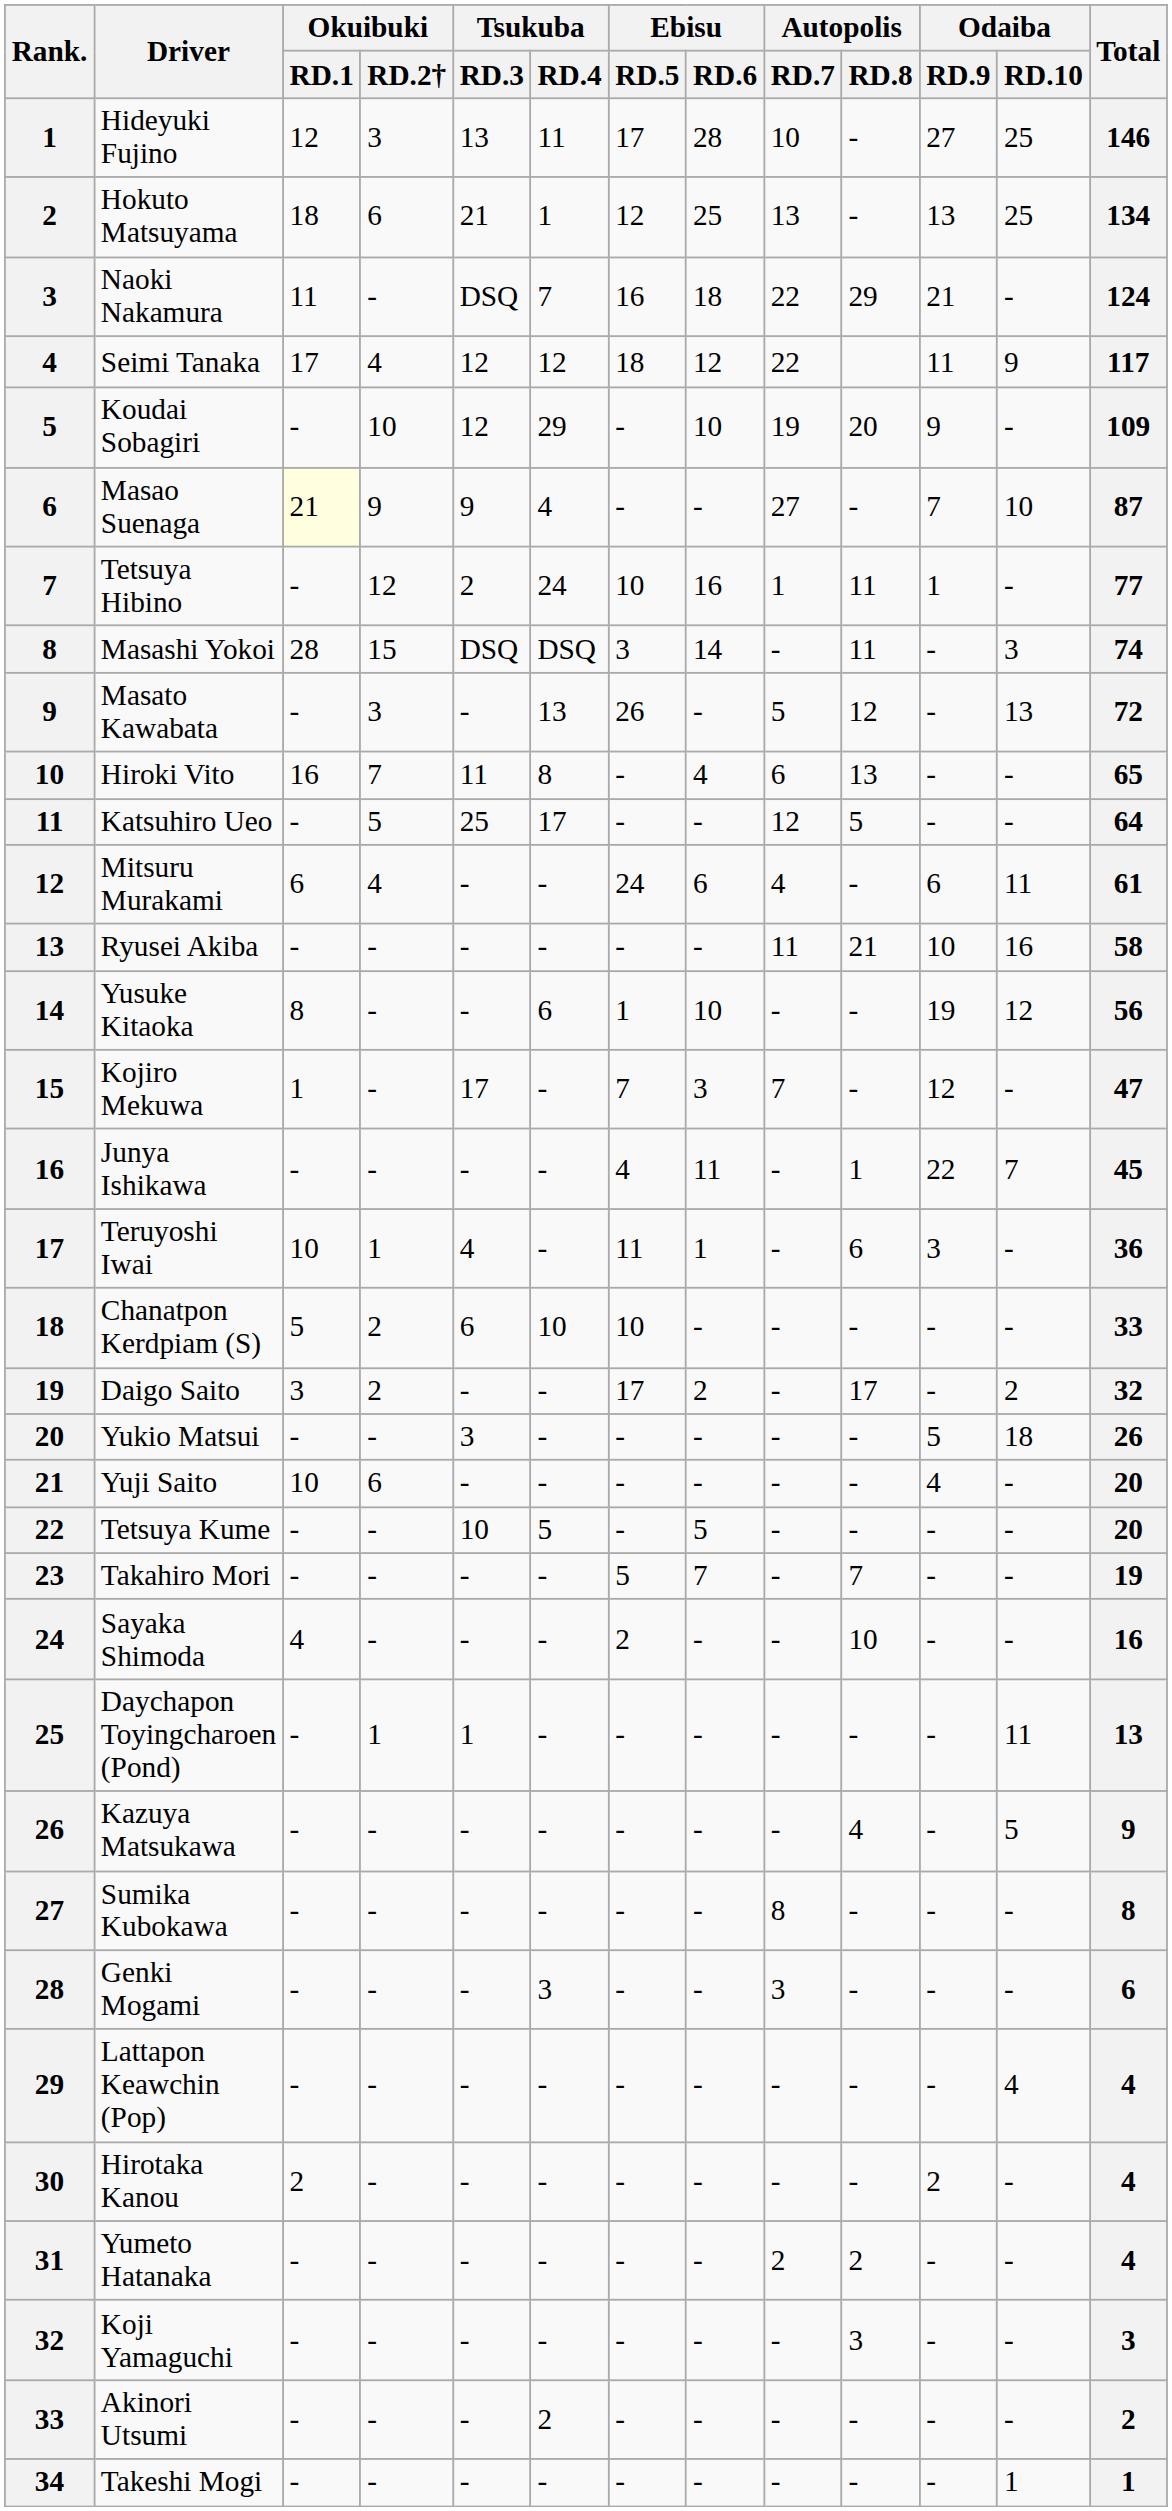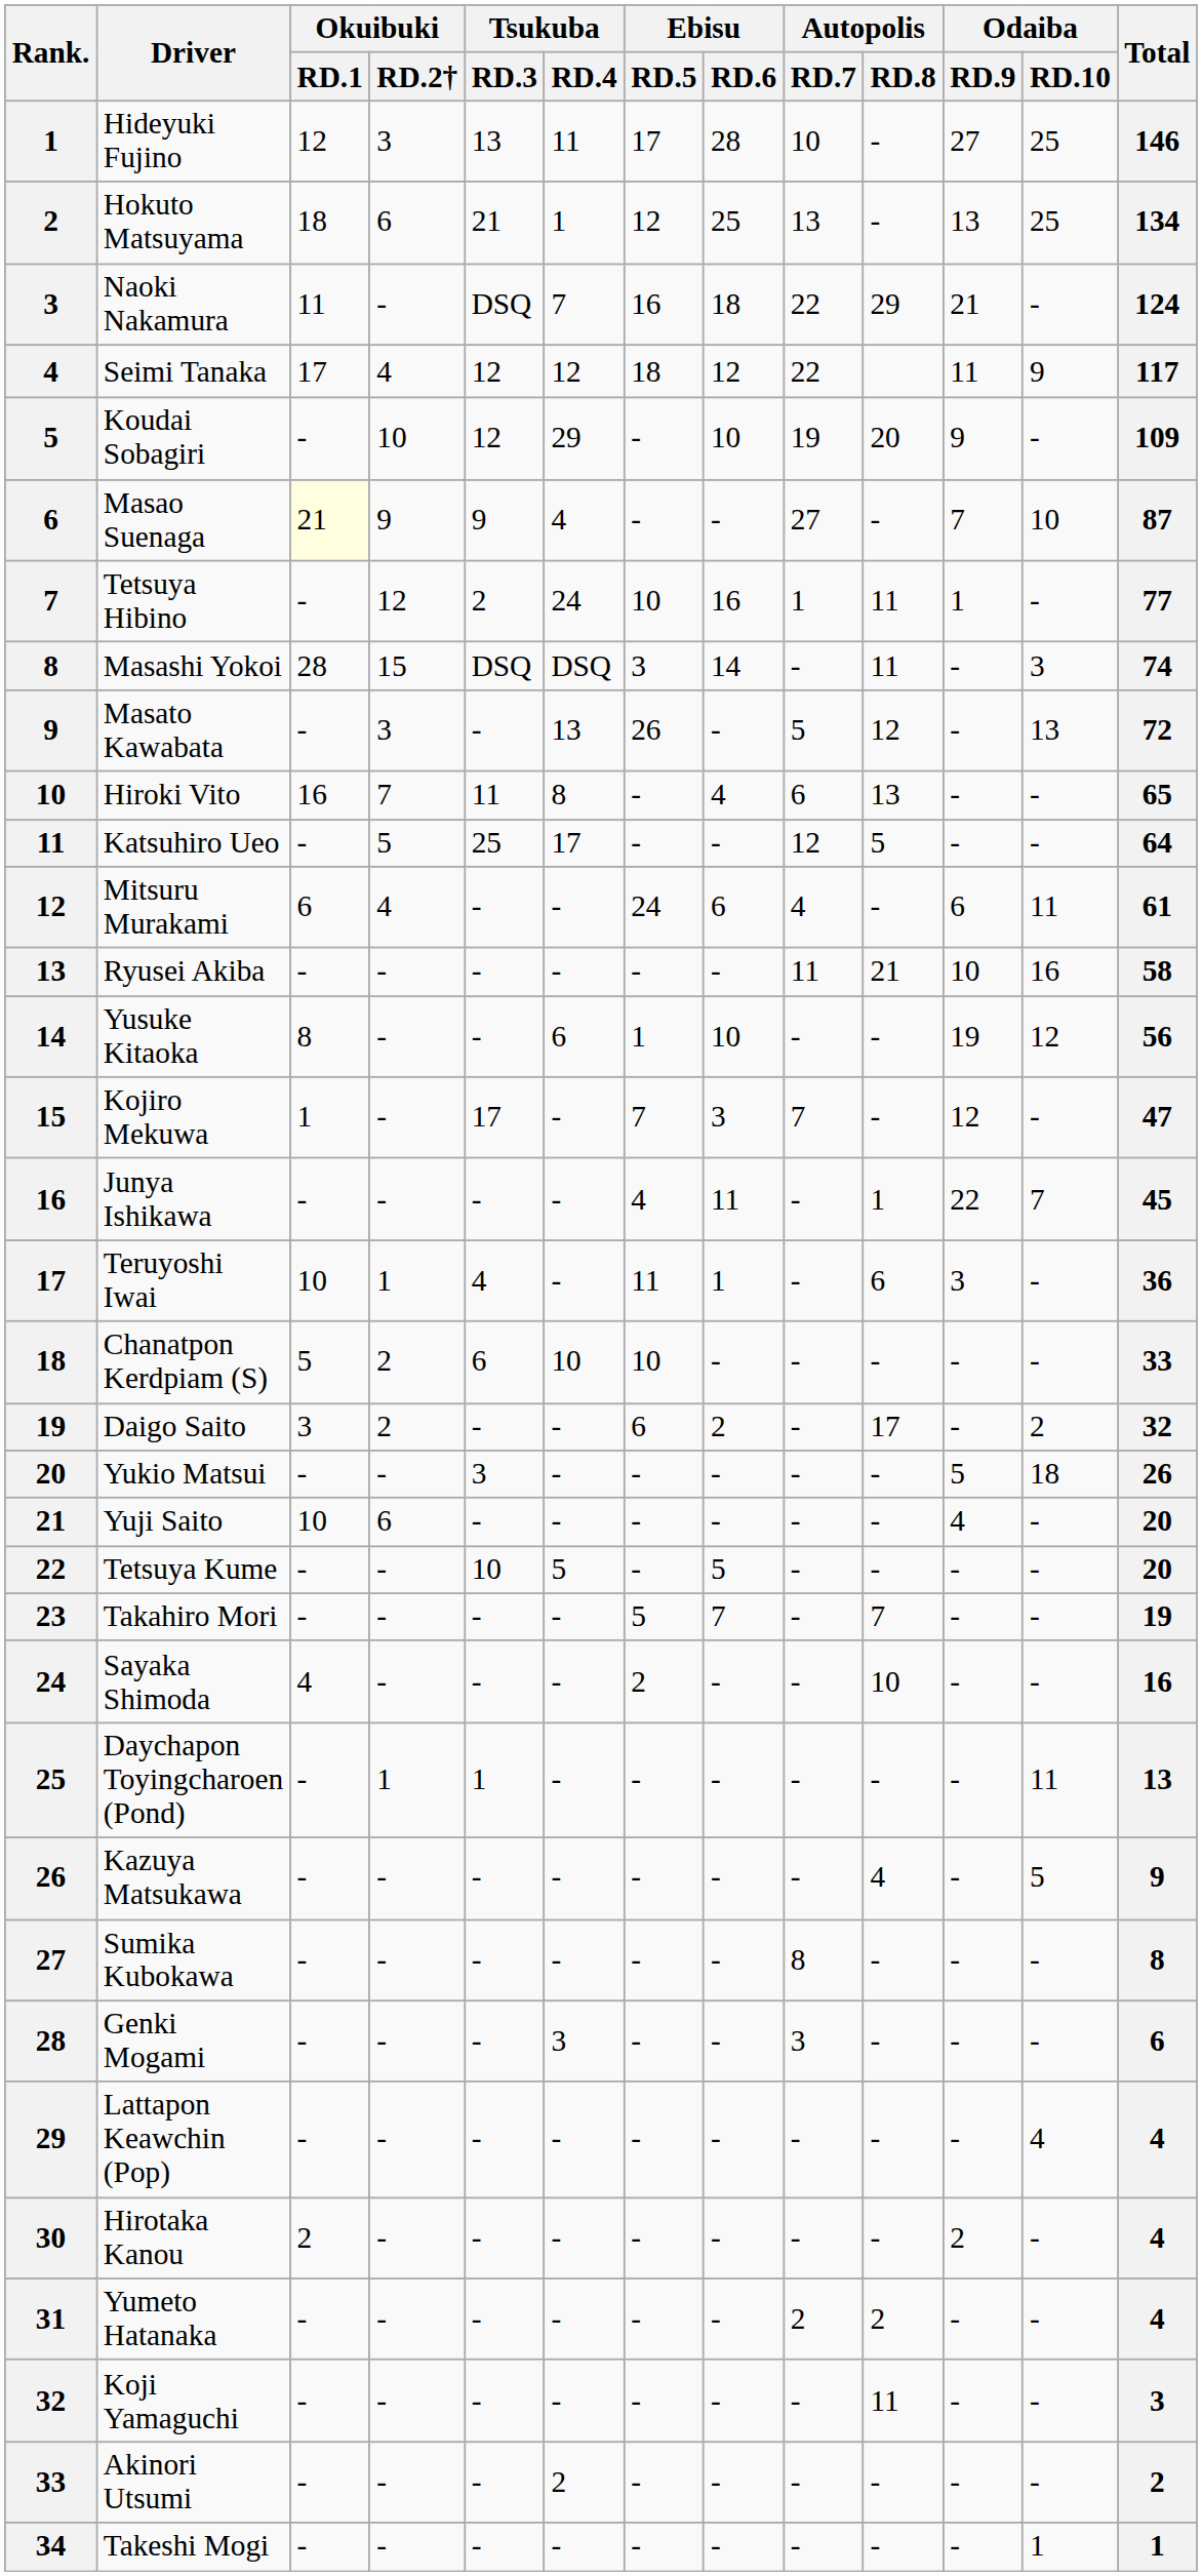Daigo Saito | Ebisu / RD.5: 17 -> 6
Koji Yamaguchi | Autopolis / RD.8: 3 -> 11
